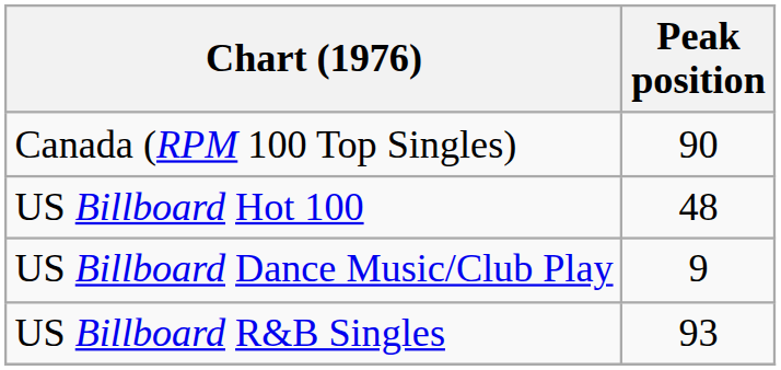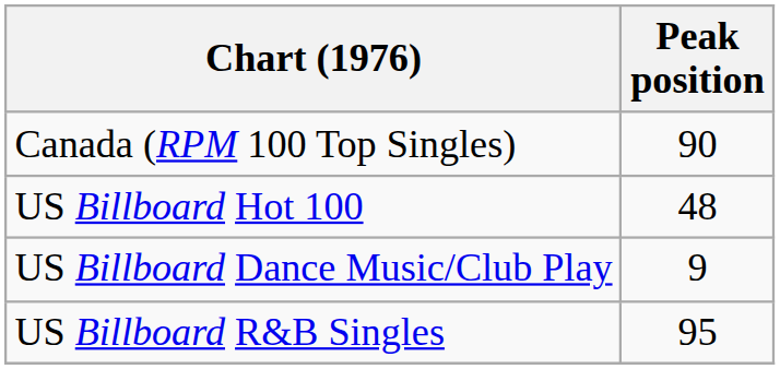US Billboard R&B Singles | Peak position: 93 -> 95
